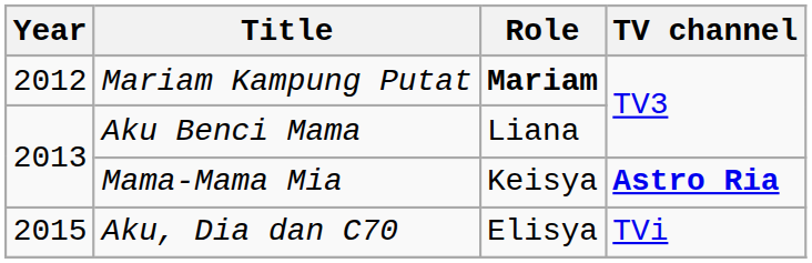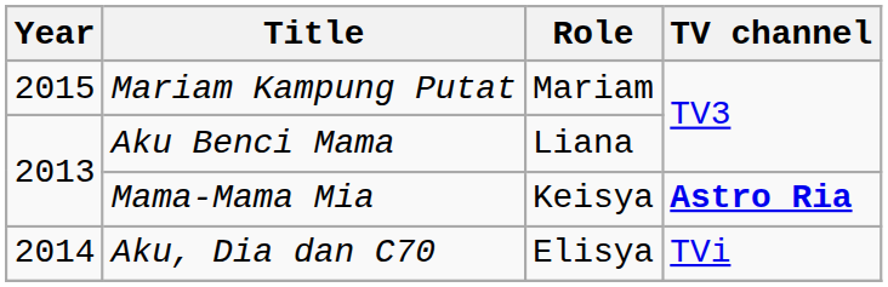Mariam Kampung Putat | Year: 2012 -> 2015
Mariam Kampung Putat | Role: bold -> normal
Aku, Dia dan C70 | Year: 2015 -> 2014
